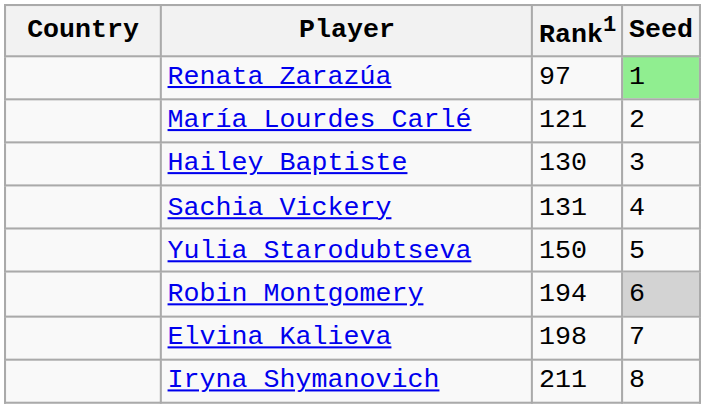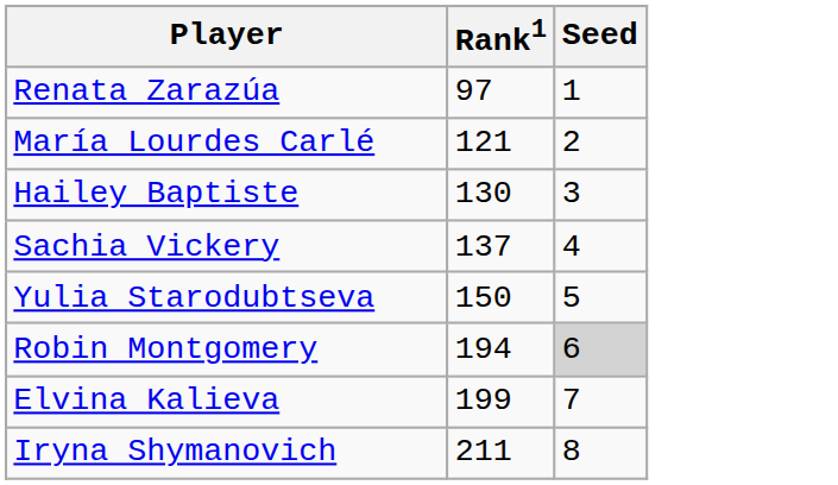- column: Country
Renata Zarazúa | Seed: lightgreen background -> no background
Sachia Vickery | Rank1: 131 -> 137
Elvina Kalieva | Rank1: 198 -> 199
